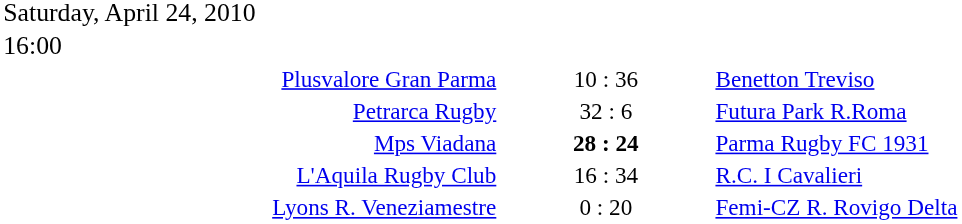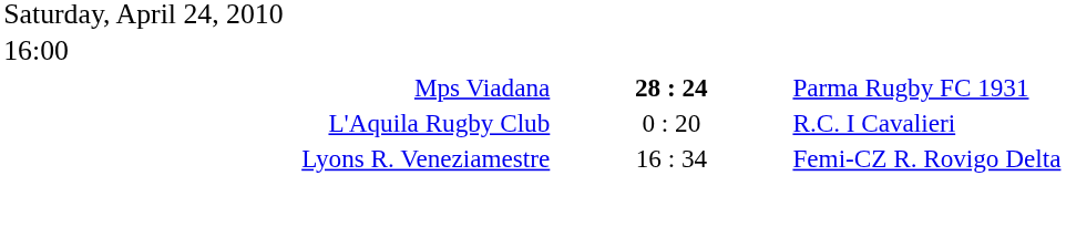- row: Plusvalore Gran Parma | 10 : 36 | Benetton Treviso
- row: Petrarca Rugby | 32 : 6 | Futura Park R.Roma
L'Aquila Rugby Club | column 2: 16 : 34 -> 0 : 20
Lyons R. Veneziamestre | column 2: 0 : 20 -> 16 : 34
